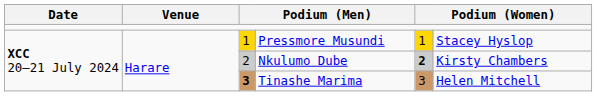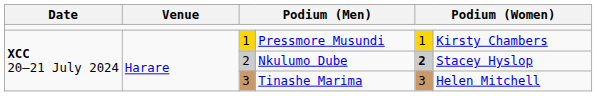Pressmore Musundi | column 6: Stacey Hyslop -> Kirsty Chambers
Nkulumo Dube | column 6: Kirsty Chambers -> Stacey Hyslop
Tinashe Marima | column 3: bold -> normal
